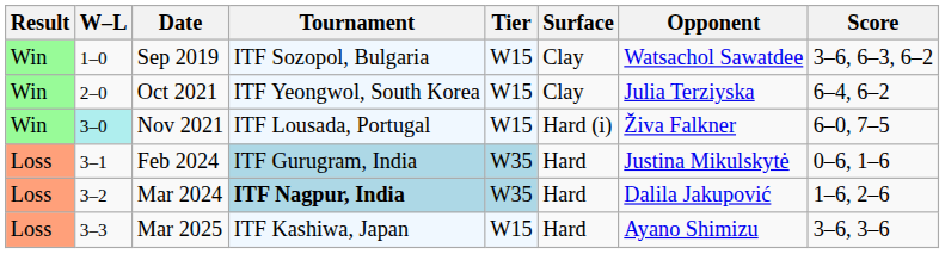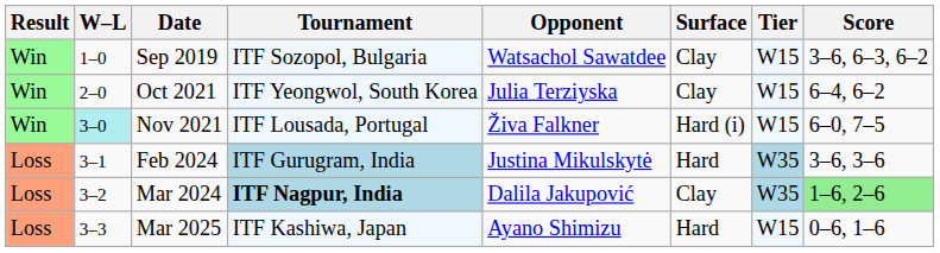columns swapped: Tier <-> Opponent
Feb 2024 | Score: 0–6, 1–6 -> 3–6, 3–6
Mar 2024 | Surface: Hard -> Clay
Mar 2024 | Score: no background -> lightgreen background
Mar 2025 | Score: 3–6, 3–6 -> 0–6, 1–6
